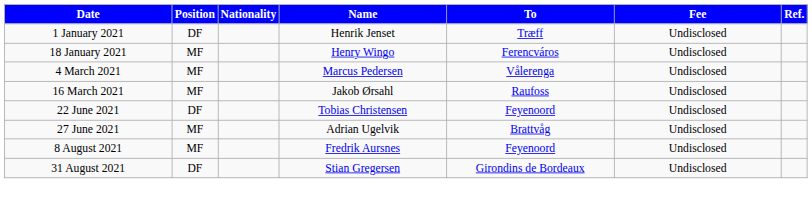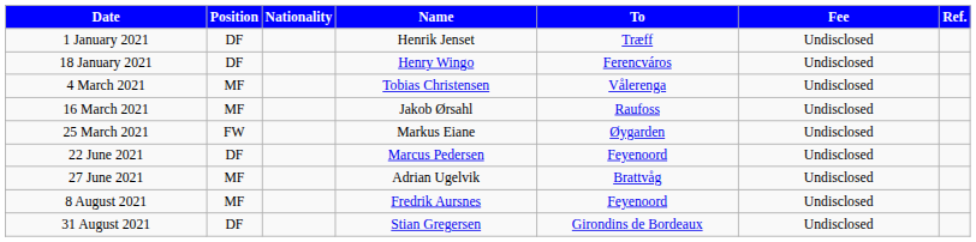18 January 2021 | Position: MF -> DF
4 March 2021 | Name: Marcus Pedersen -> Tobias Christensen
+ row: 25 March 2021 | FW | Markus Eiane | Øygarden | Undisclosed
22 June 2021 | Name: Tobias Christensen -> Marcus Pedersen
